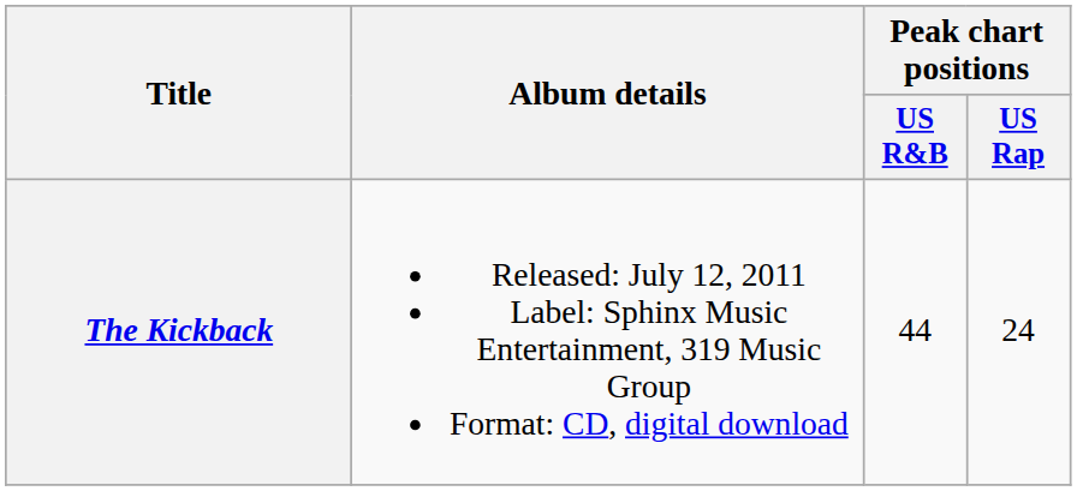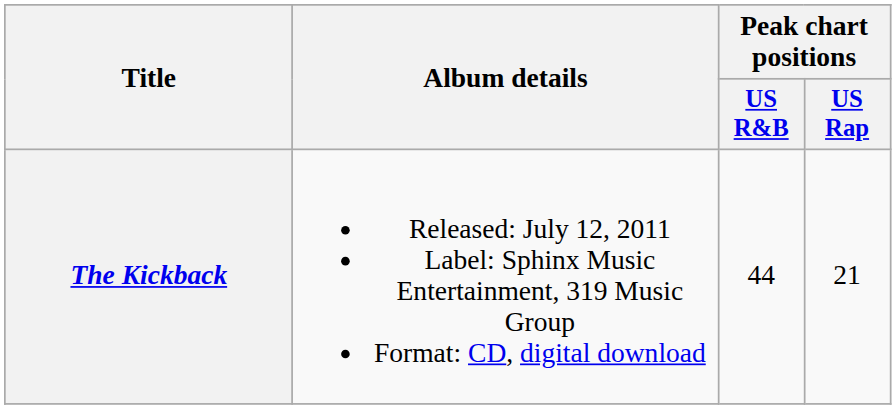The Kickback | Peak chart positions / US Rap: 24 -> 21
